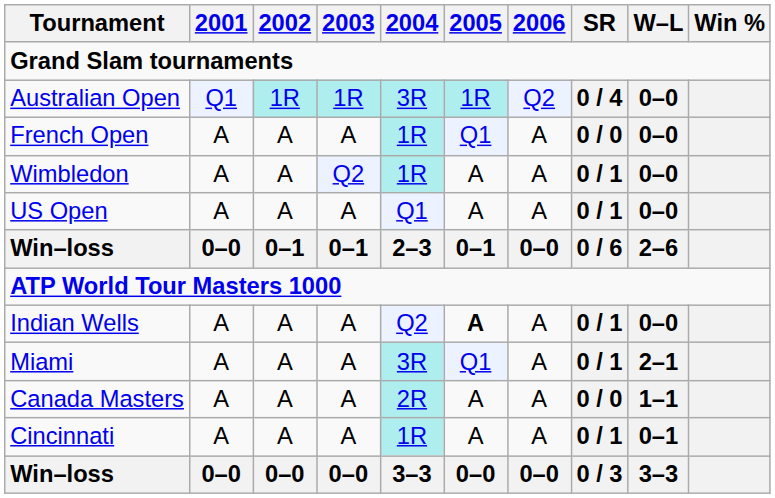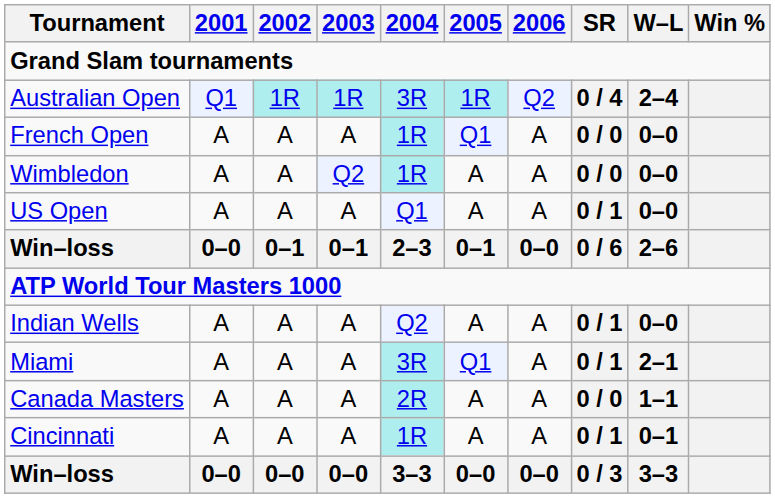Australian Open | W–L: 0–0 -> 2–4
Wimbledon | SR: 0 / 1 -> 0 / 0
Indian Wells | 2005: bold -> normal
